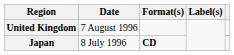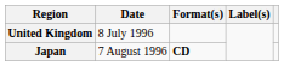United Kingdom | Date: 7 August 1996 -> 8 July 1996
Japan | Date: 8 July 1996 -> 7 August 1996
